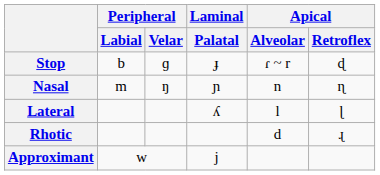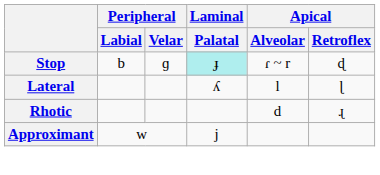Stop | Laminal / Palatal: no background -> paleturquoise background
- row: Nasal | m | ŋ | ɲ | n | ɳ
